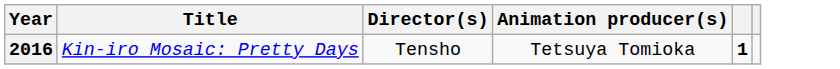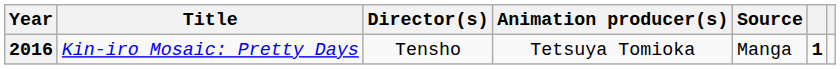+ column: Source | Manga
